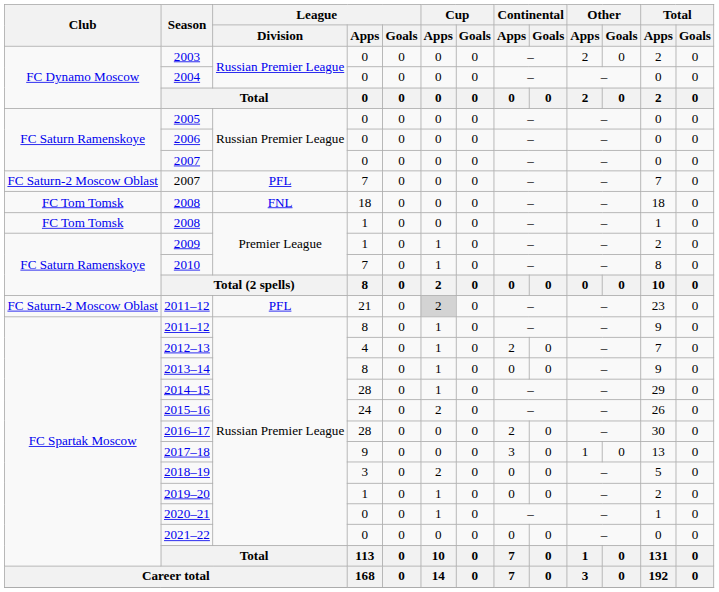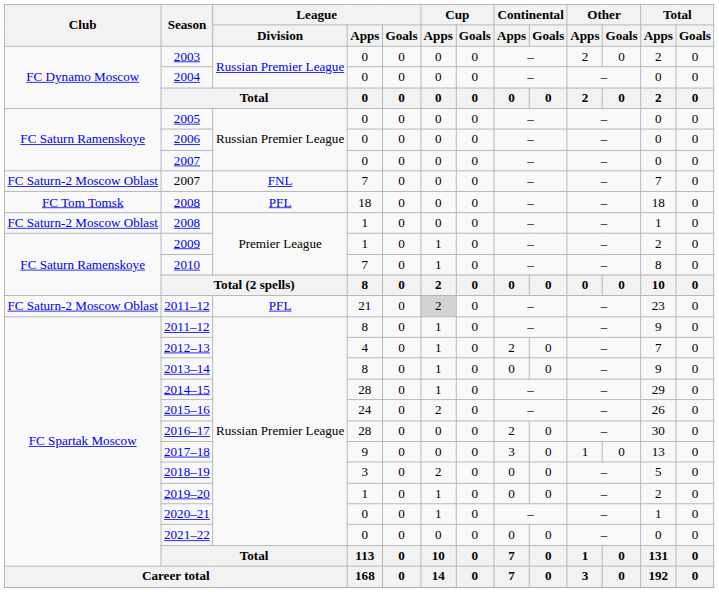2007 / 7 | League / Division: PFL -> FNL
2008 / 18 | League / Division: FNL -> PFL
2008 / 1 | Club: FC Tom Tomsk -> FC Saturn-2 Moscow Oblast
